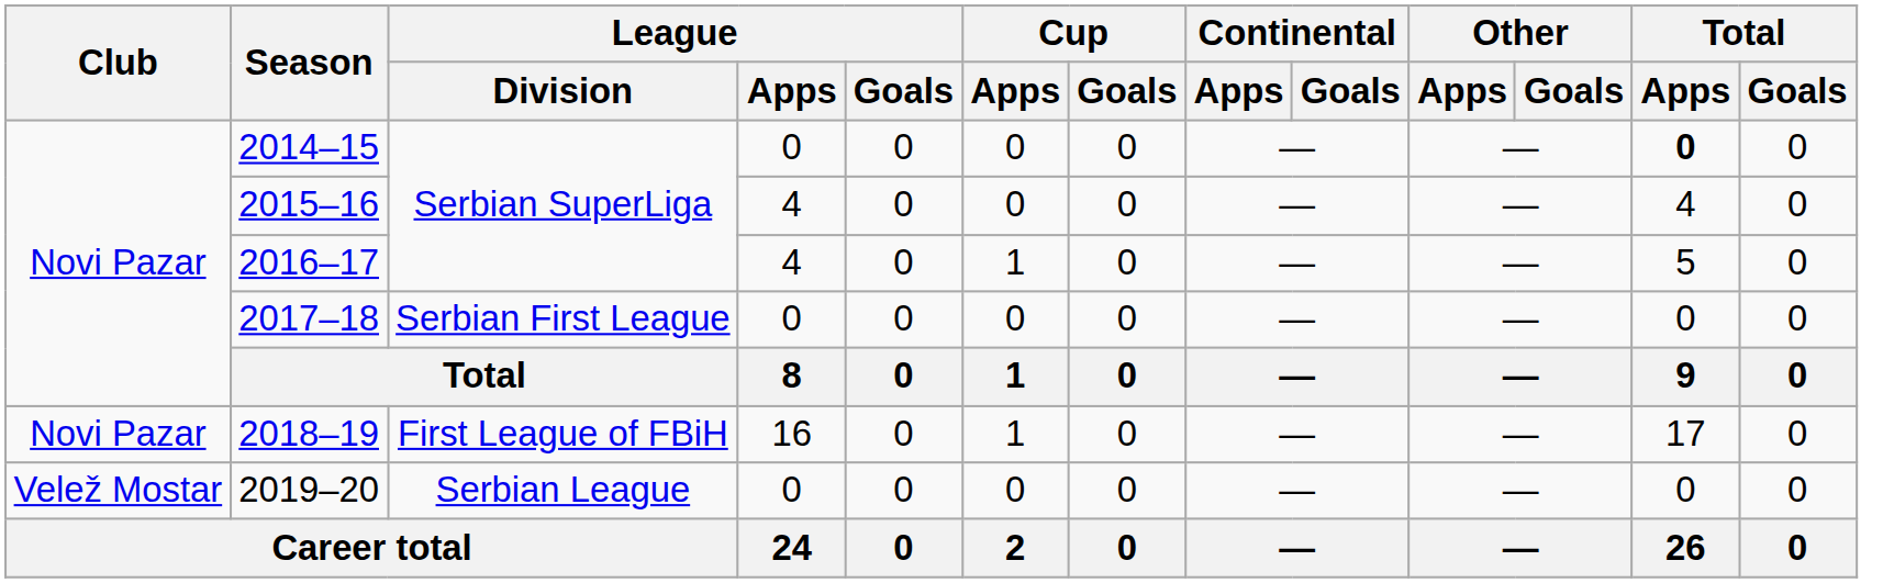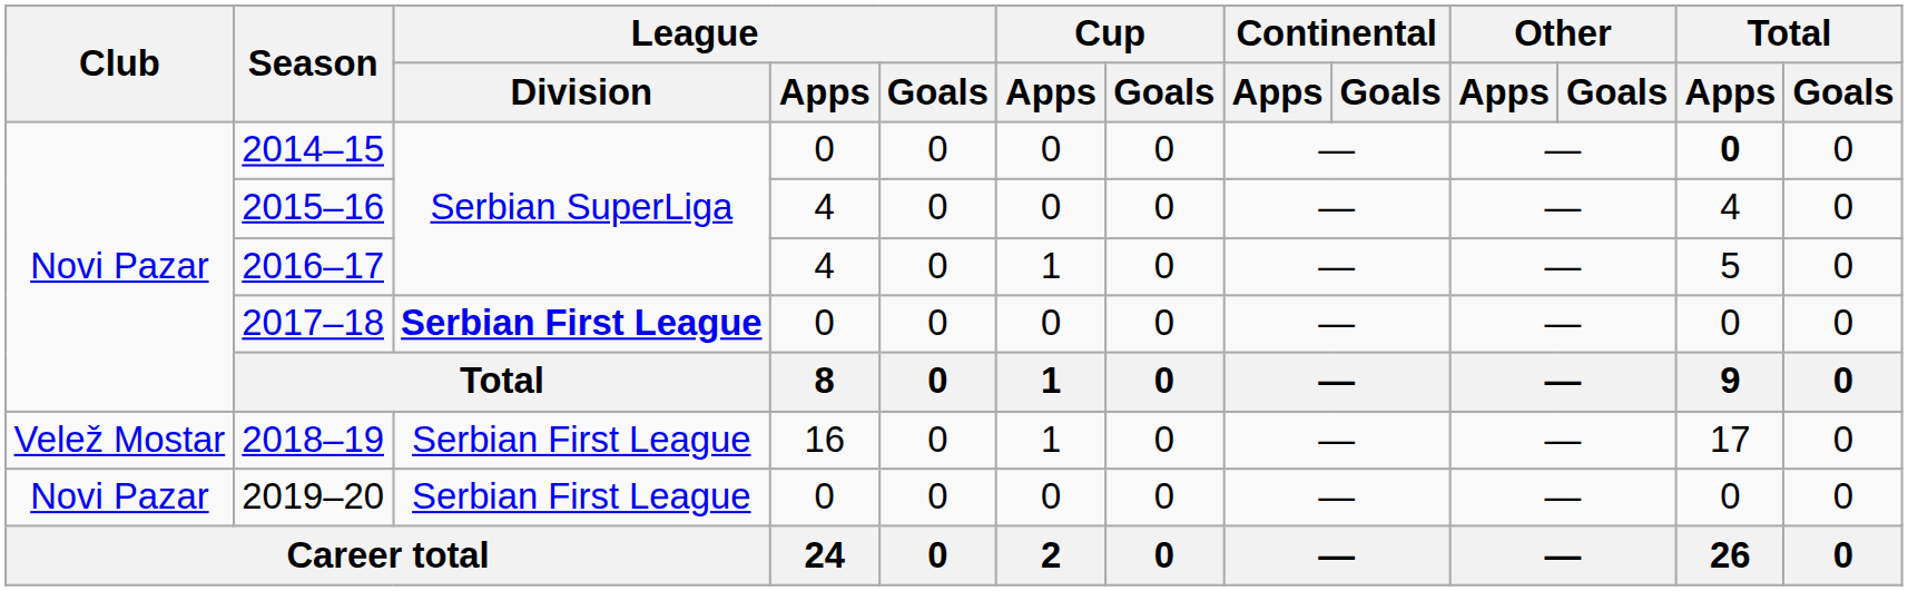2017–18 | League / Division: normal -> bold
2018–19 | Club: Novi Pazar -> Velež Mostar
2018–19 | League / Division: First League of FBiH -> Serbian First League
2019–20 | Club: Velež Mostar -> Novi Pazar
2019–20 | League / Division: Serbian League -> Serbian First League
